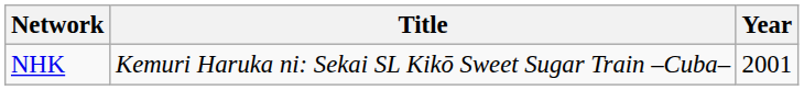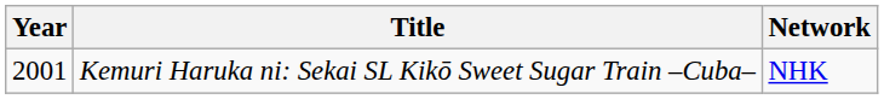columns swapped: Year <-> Network
